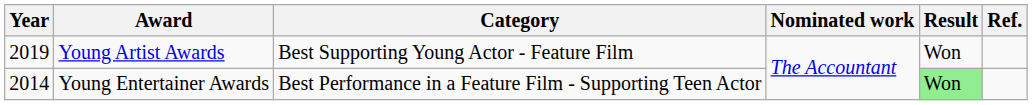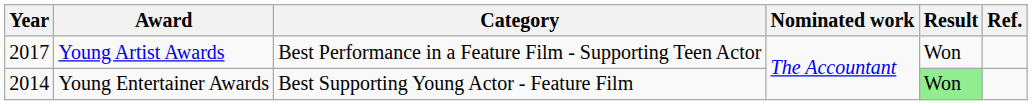Young Artist Awards | Year: 2019 -> 2017
Young Artist Awards | Category: Best Supporting Young Actor - Feature Film -> Best Performance in a Feature Film - Supporting Teen Actor
Young Entertainer Awards | Category: Best Performance in a Feature Film - Supporting Teen Actor -> Best Supporting Young Actor - Feature Film
